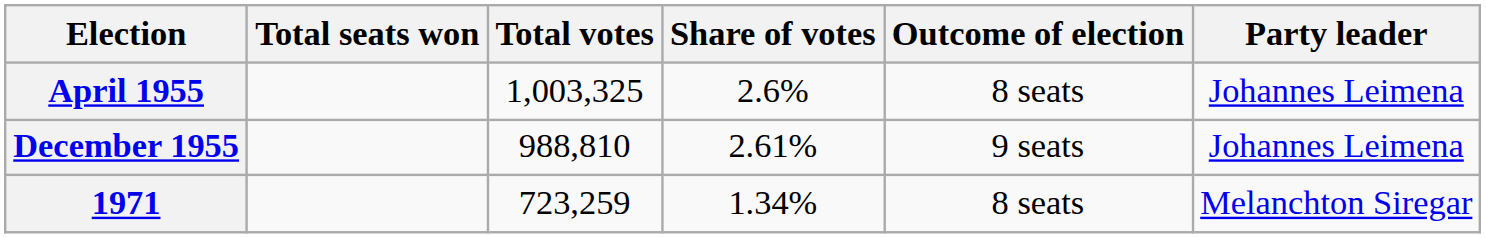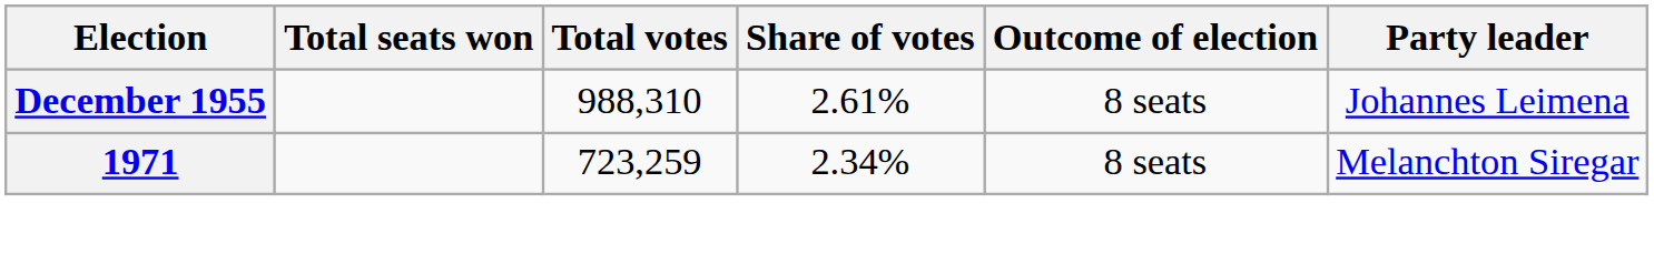- row: April 1955 | 1,003,325 | 2.6% | 8 seats | Johannes Leimena
December 1955 | Total votes: 988,810 -> 988,310
December 1955 | Outcome of election: 9 seats -> 8 seats
1971 | Share of votes: 1.34% -> 2.34%
